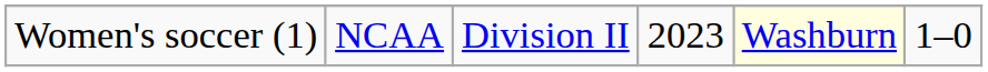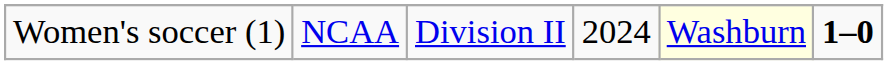Women's soccer (1) | column 4: 2023 -> 2024
Women's soccer (1) | column 6: normal -> bold
